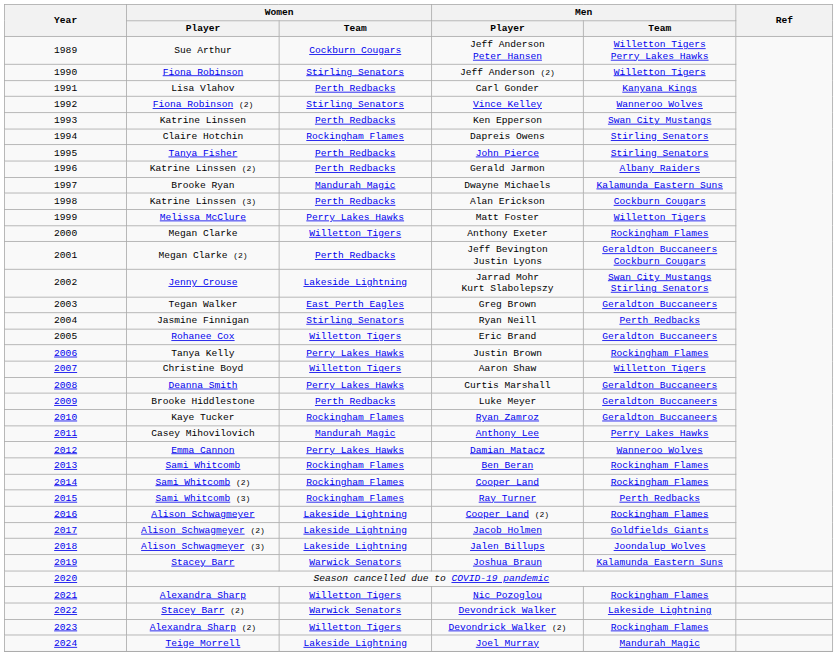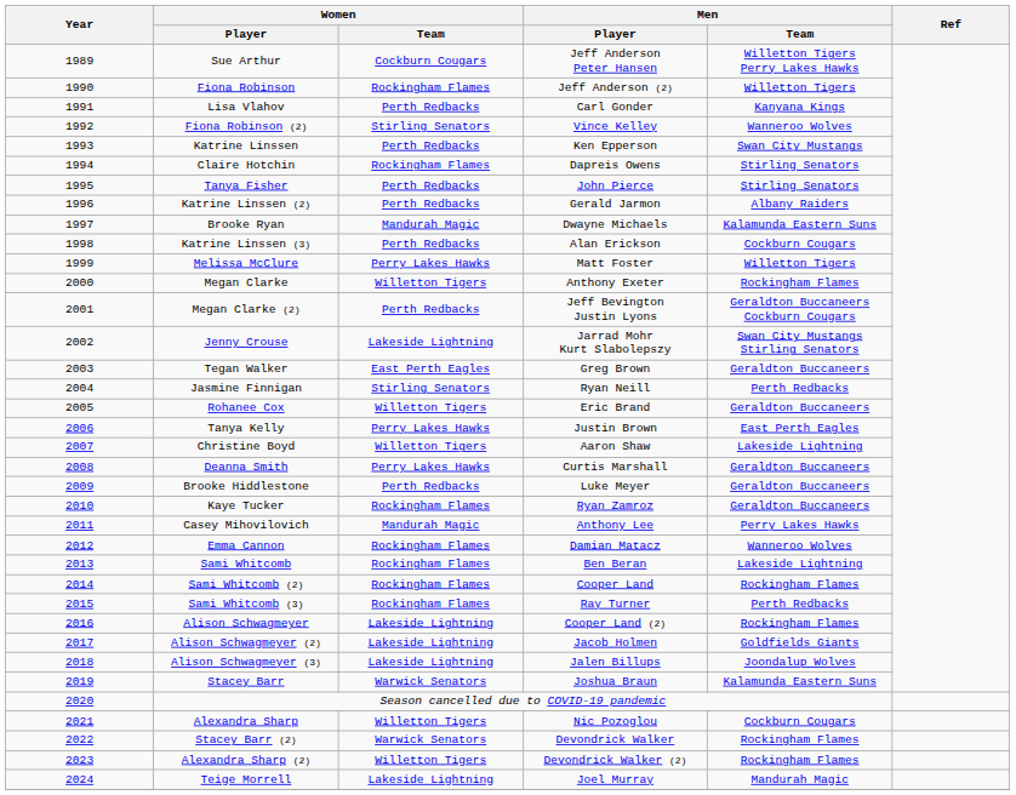Fiona Robinson | Women / Team: Stirling Senators -> Rockingham Flames
Tanya Kelly | Men / Team: Rockingham Flames -> East Perth Eagles
Christine Boyd | Men / Team: Willetton Tigers -> Lakeside Lightning
Emma Cannon | Women / Team: Perry Lakes Hawks -> Rockingham Flames
Sami Whitcomb | Men / Team: Rockingham Flames -> Lakeside Lightning
Alexandra Sharp | Men / Team: Rockingham Flames -> Cockburn Cougars
Stacey Barr (2) | Men / Team: Lakeside Lightning -> Rockingham Flames
